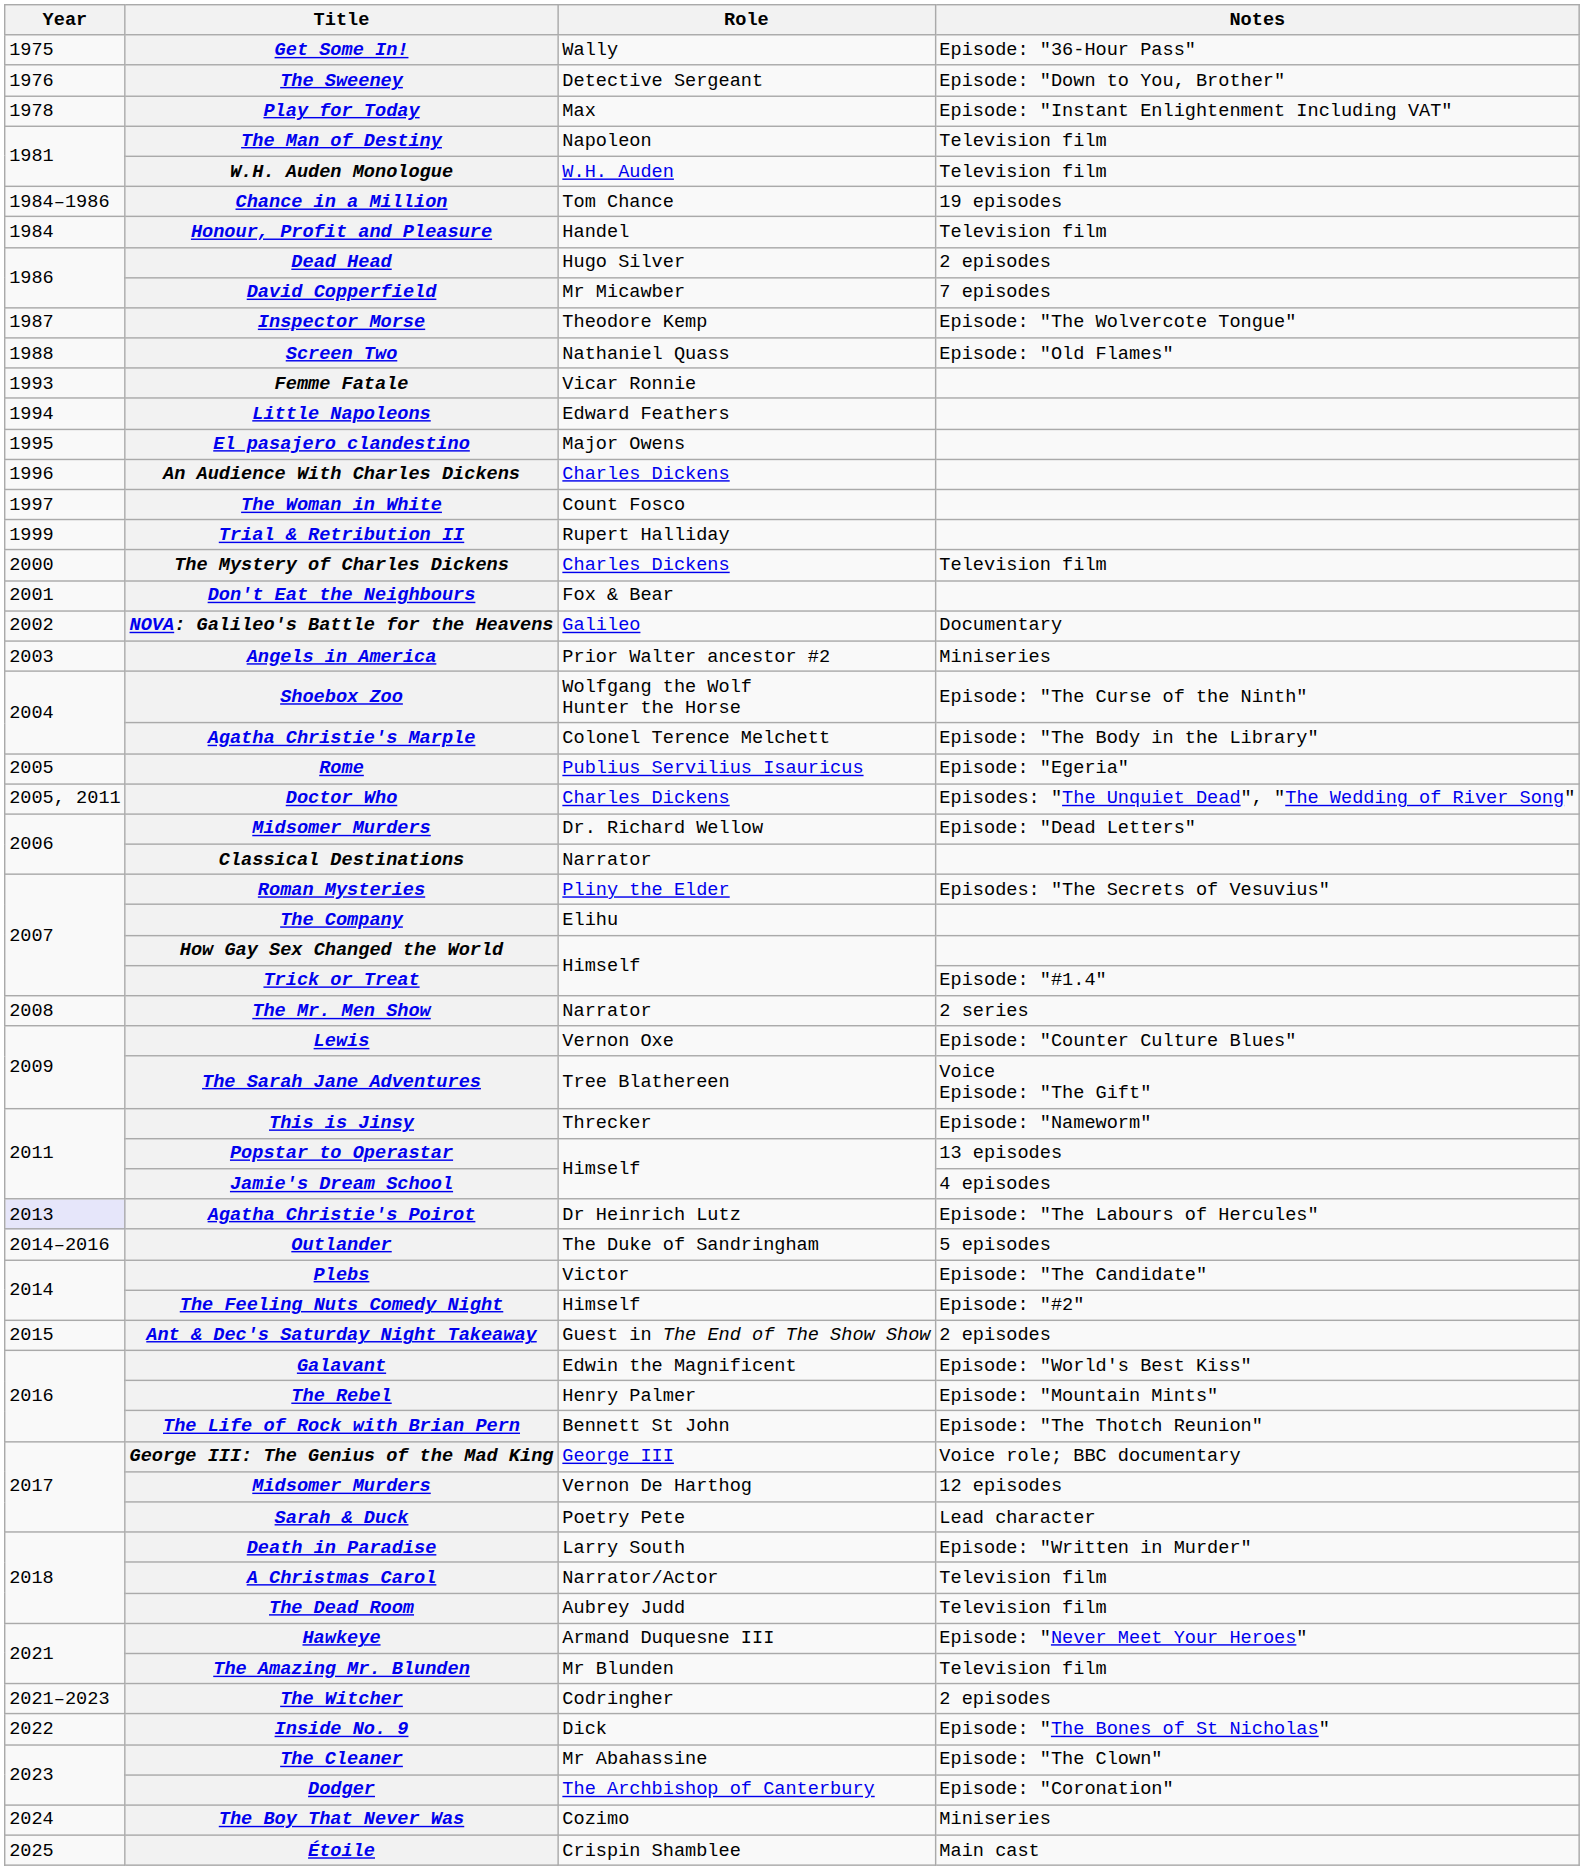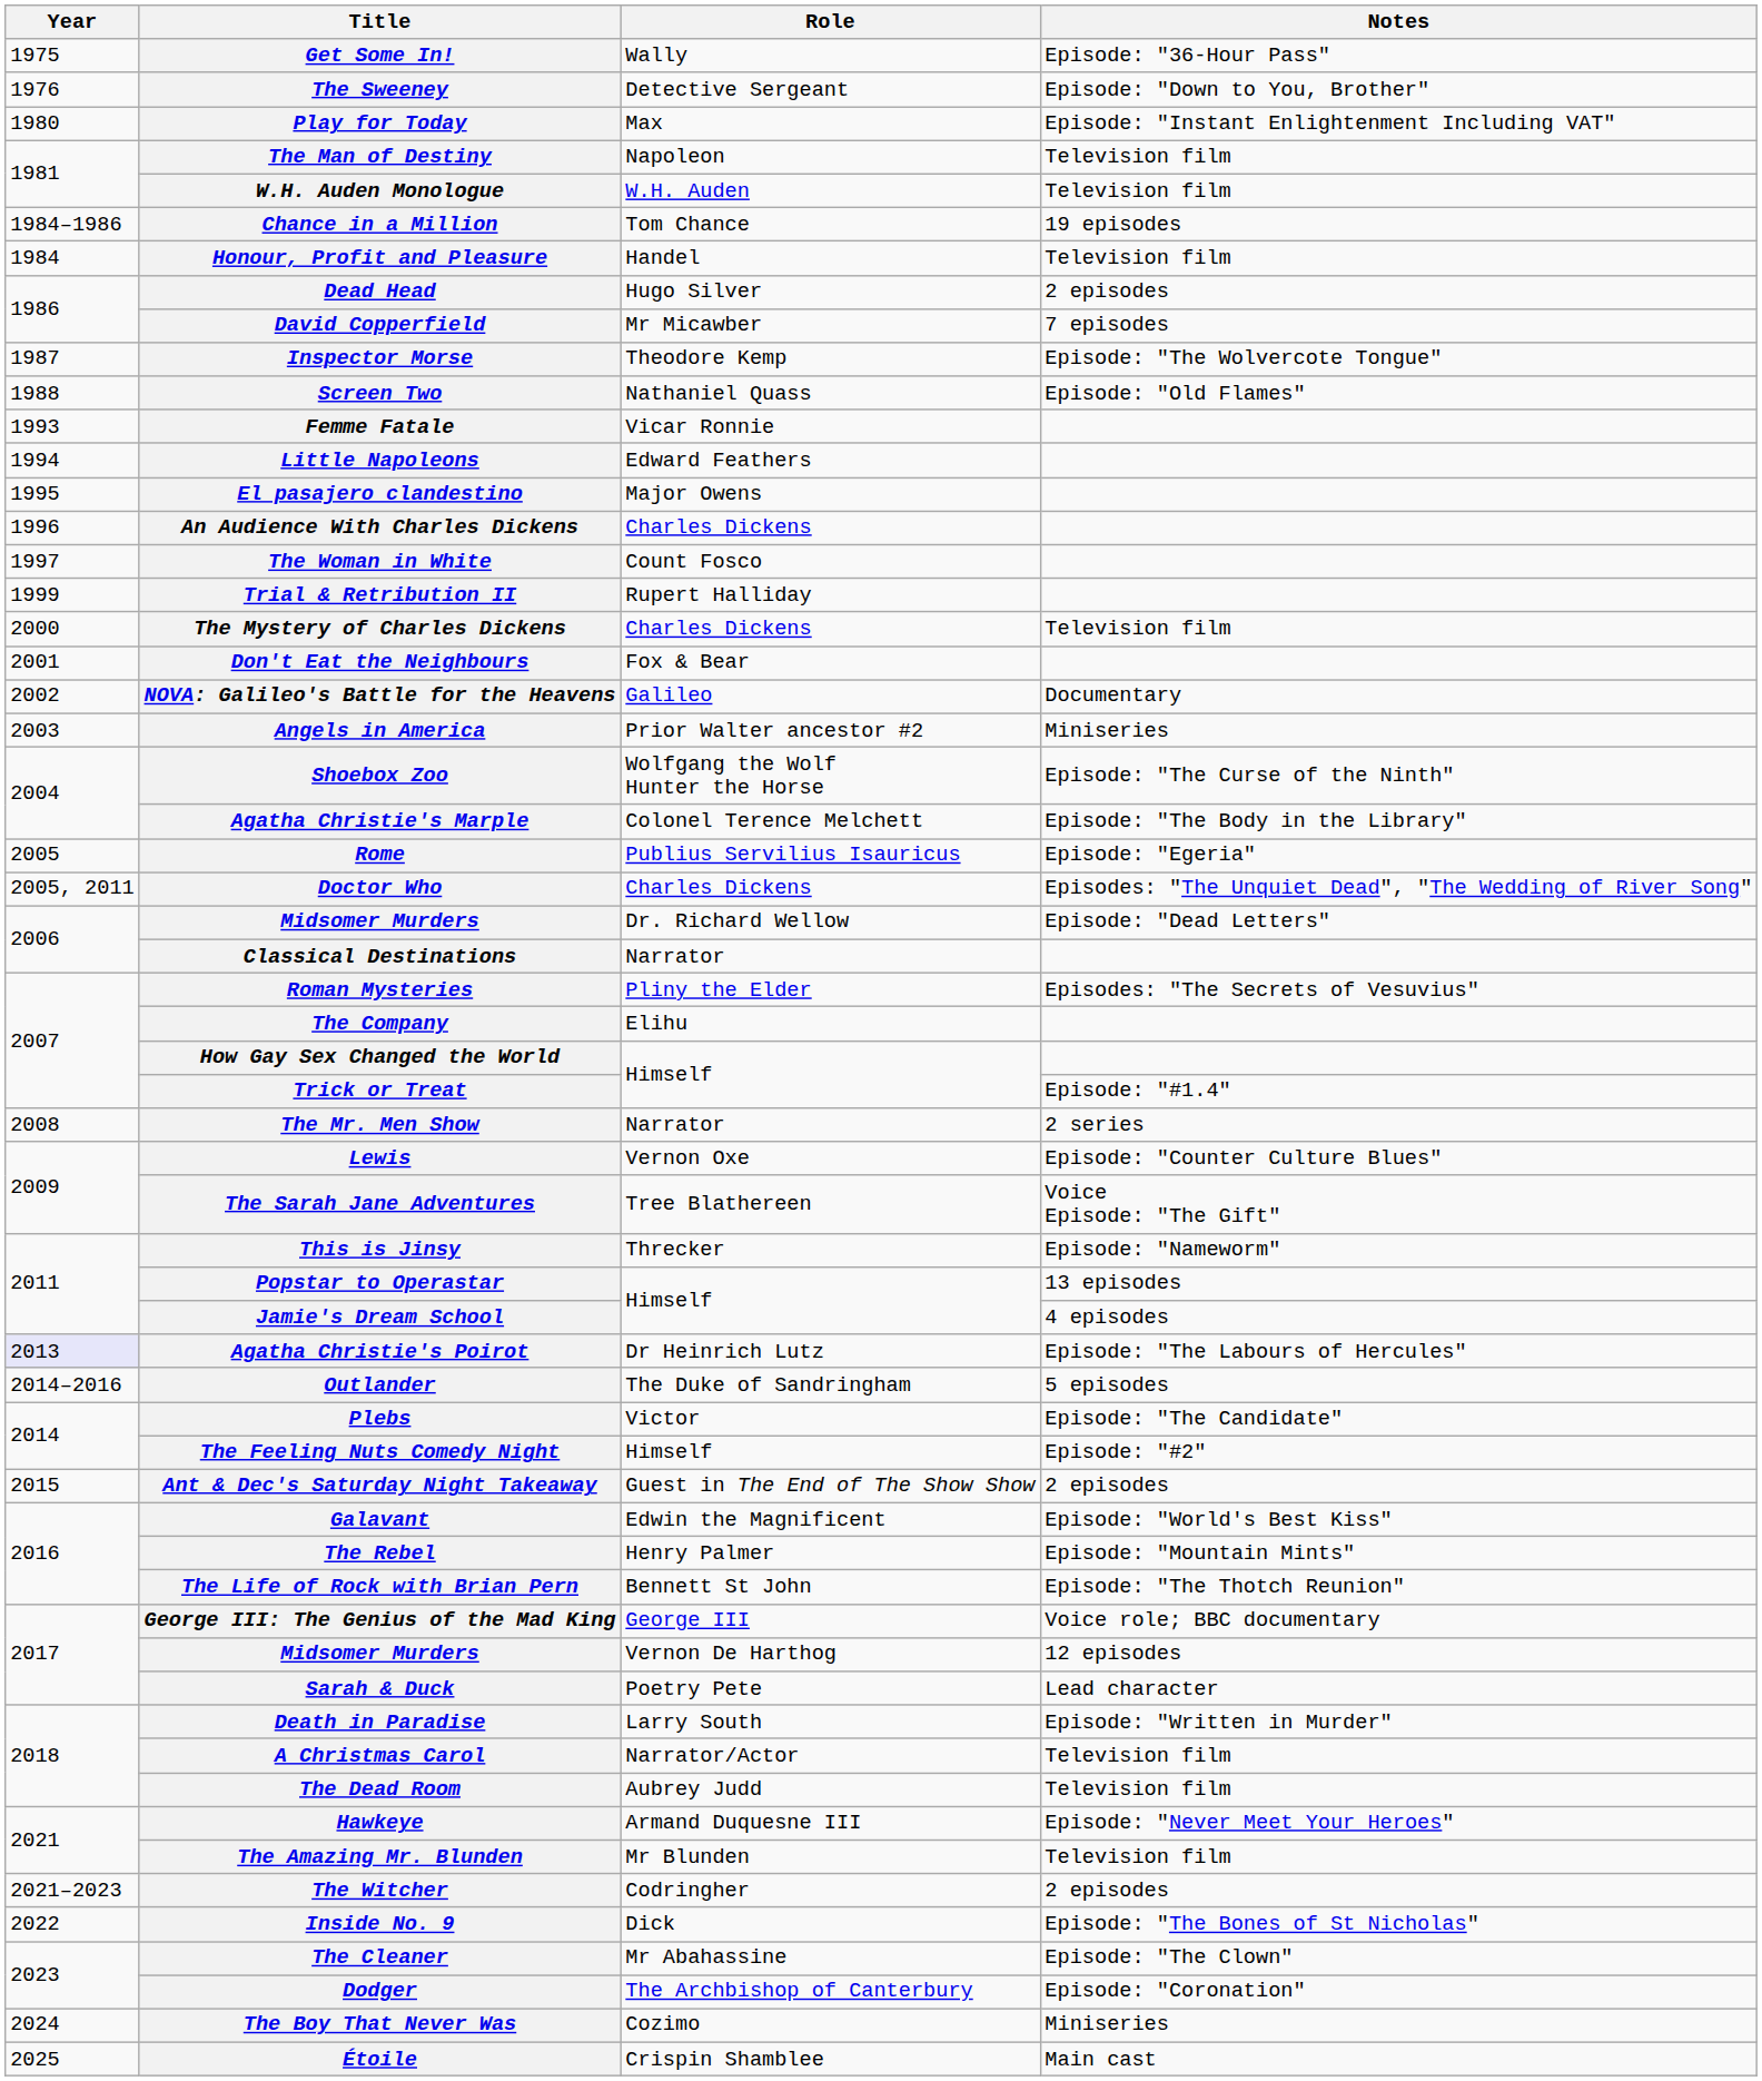Play for Today | Year: 1978 -> 1980
